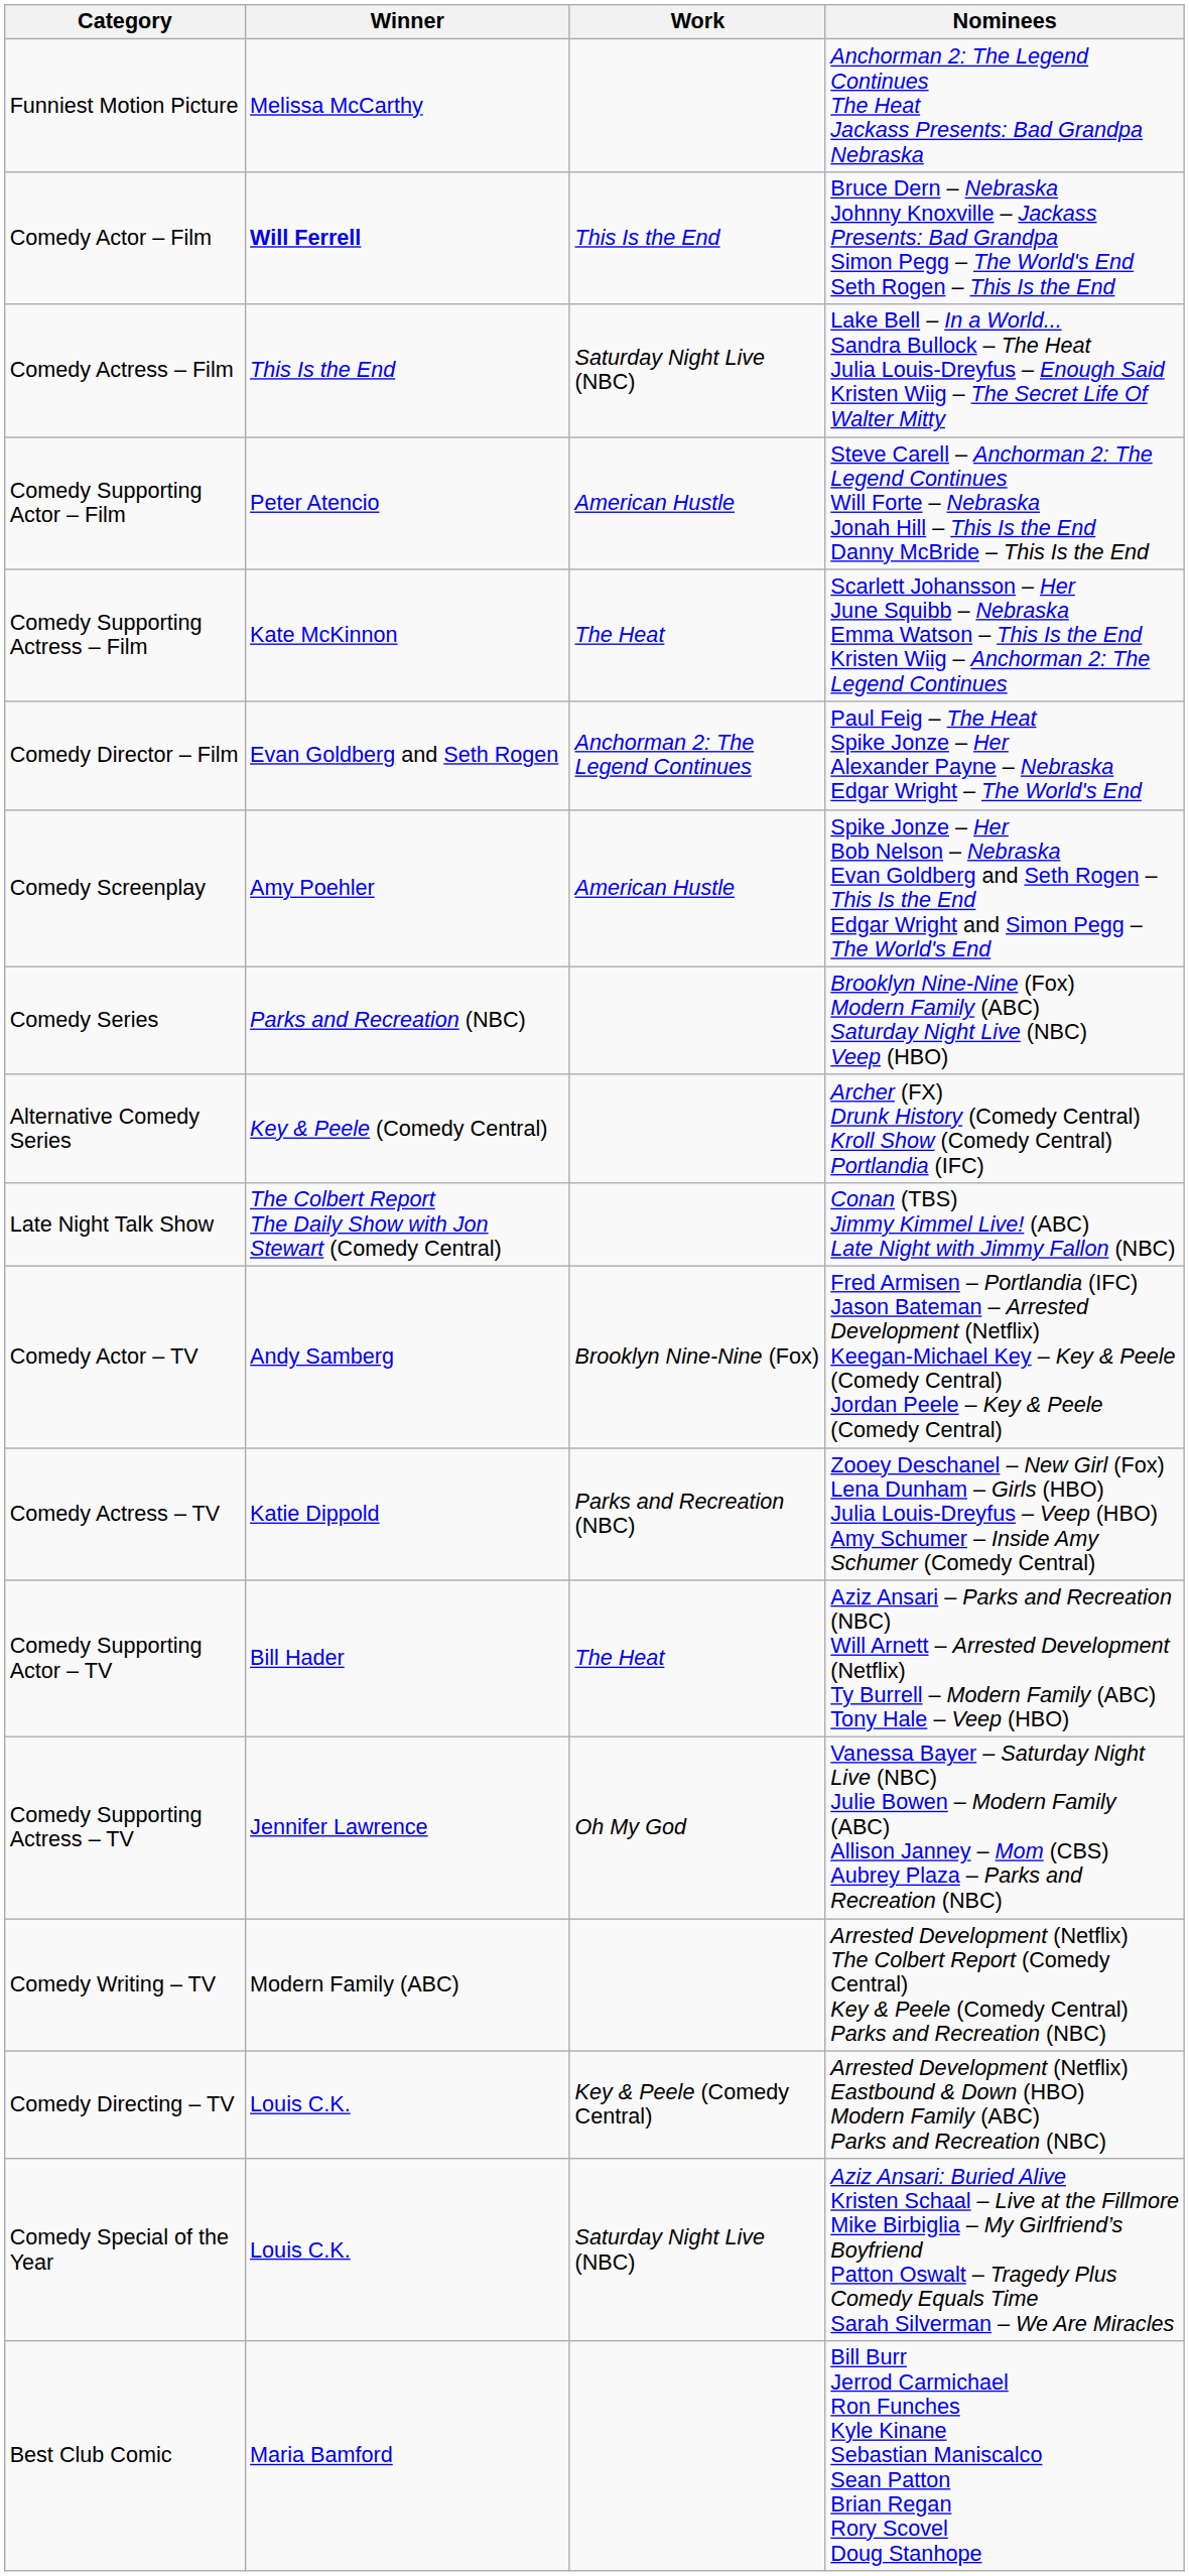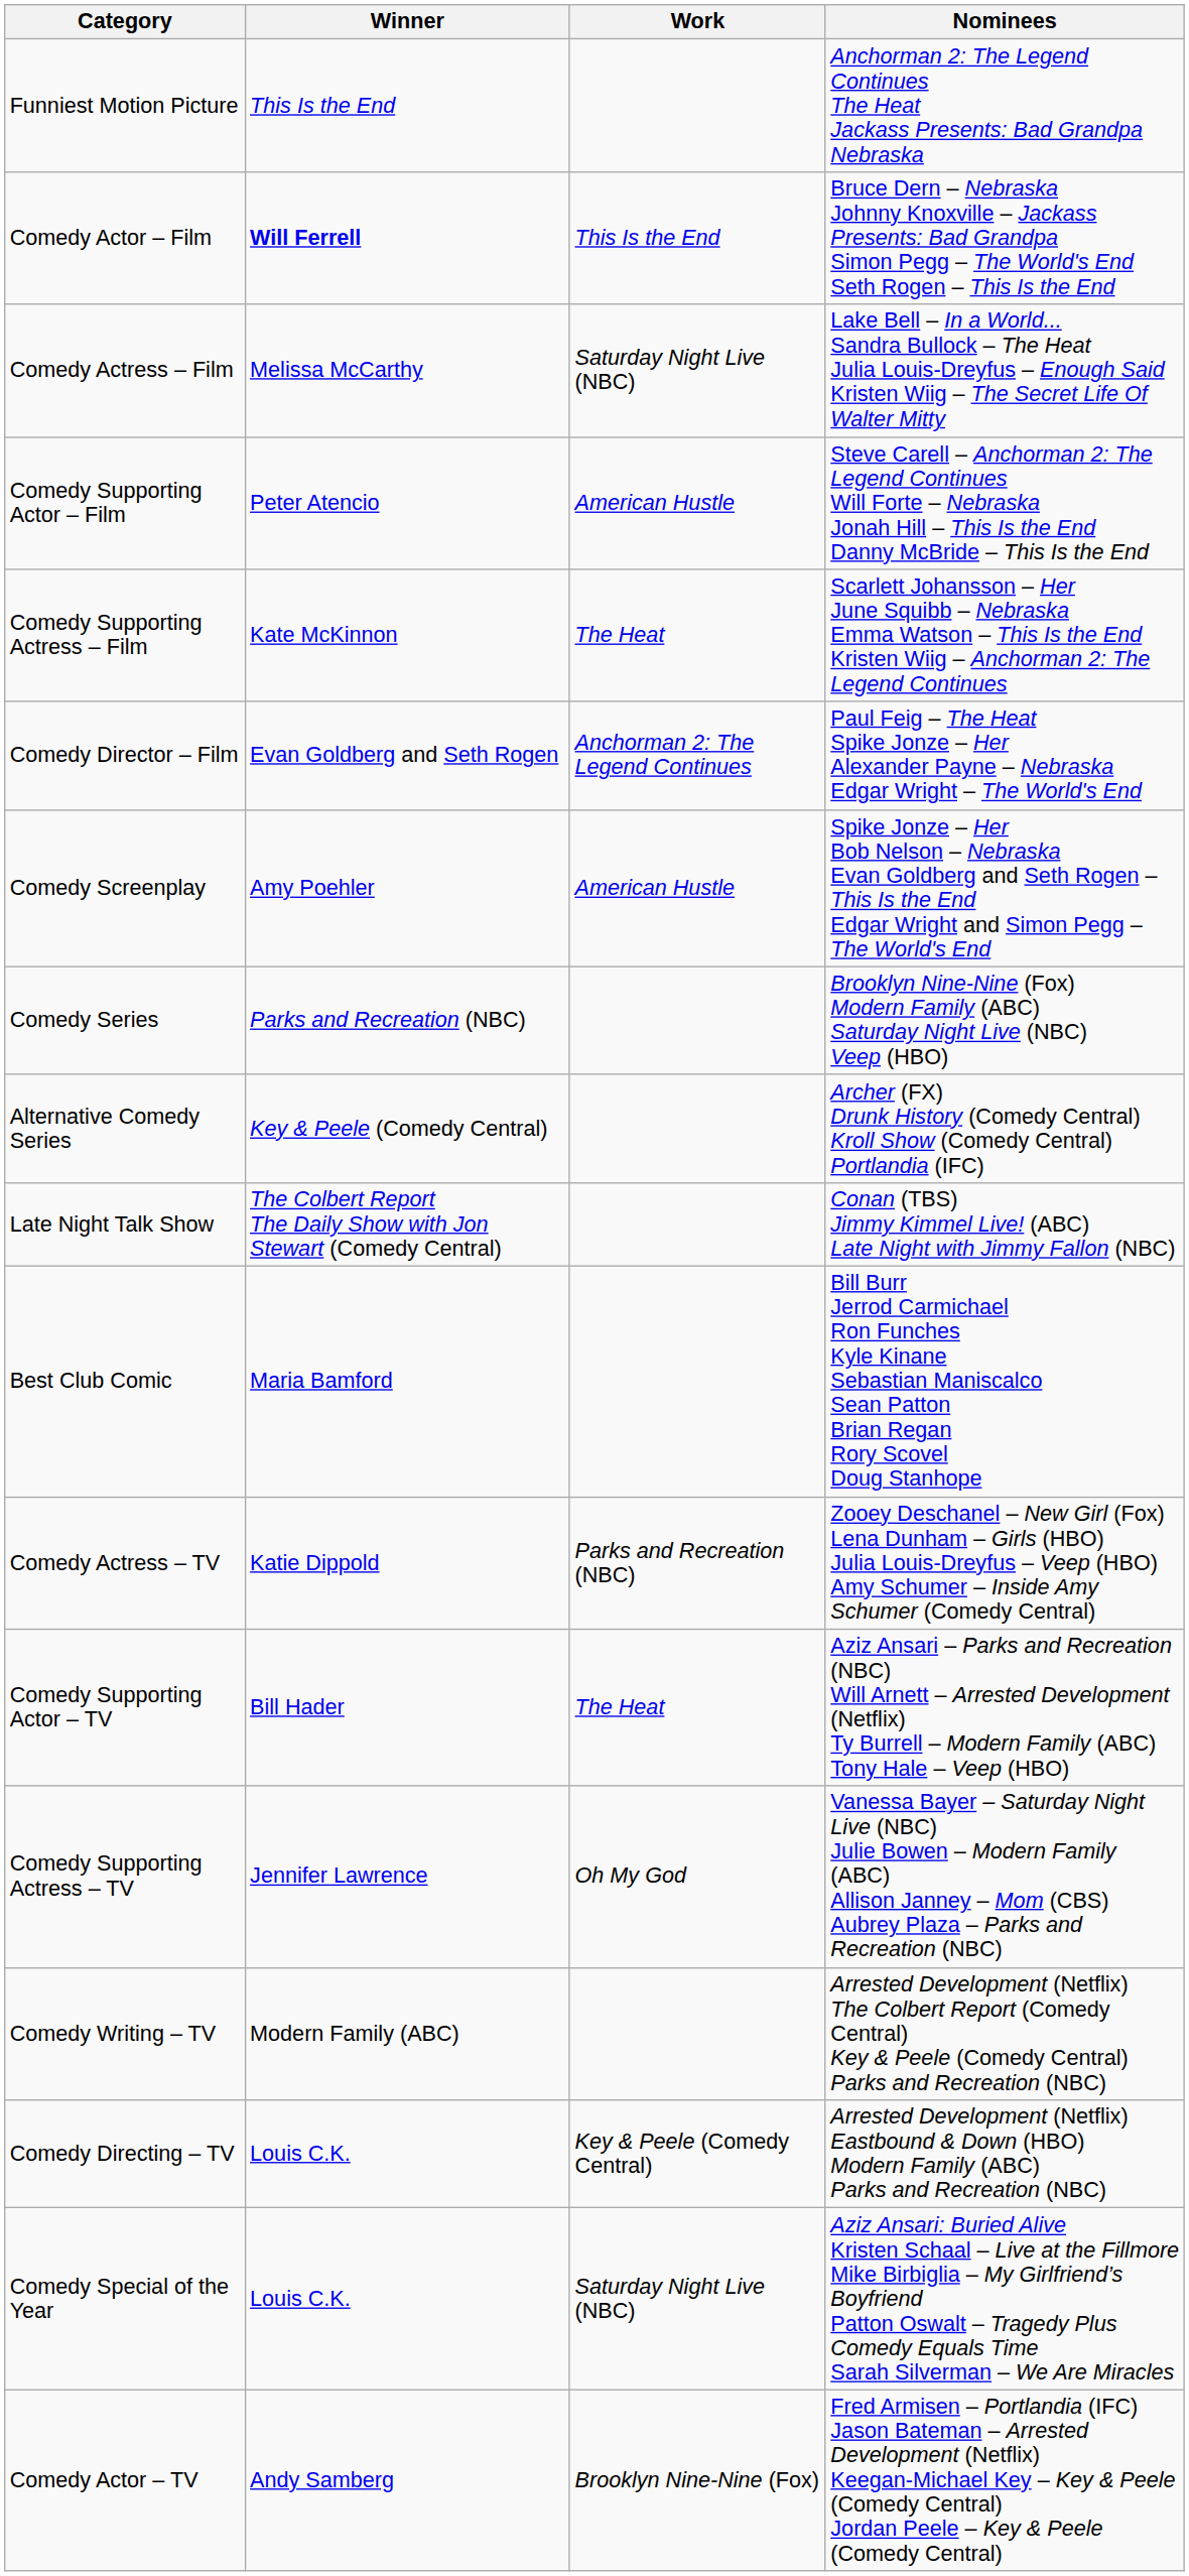Funniest Motion Picture | Winner: Melissa McCarthy -> This Is the End
Comedy Actress – Film | Winner: This Is the End -> Melissa McCarthy
rows swapped: Comedy Actor – TV <-> Best Club Comic
